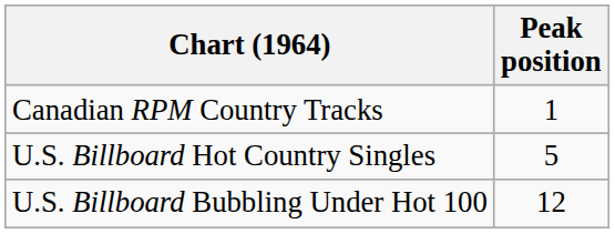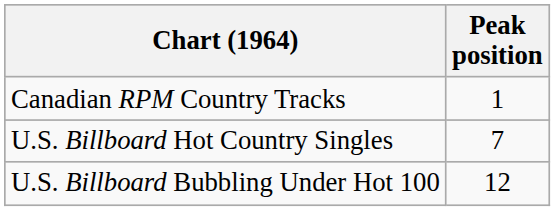U.S. Billboard Hot Country Singles | Peak position: 5 -> 7
